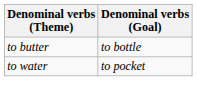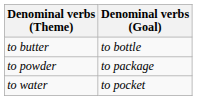+ row: to powder | to package
